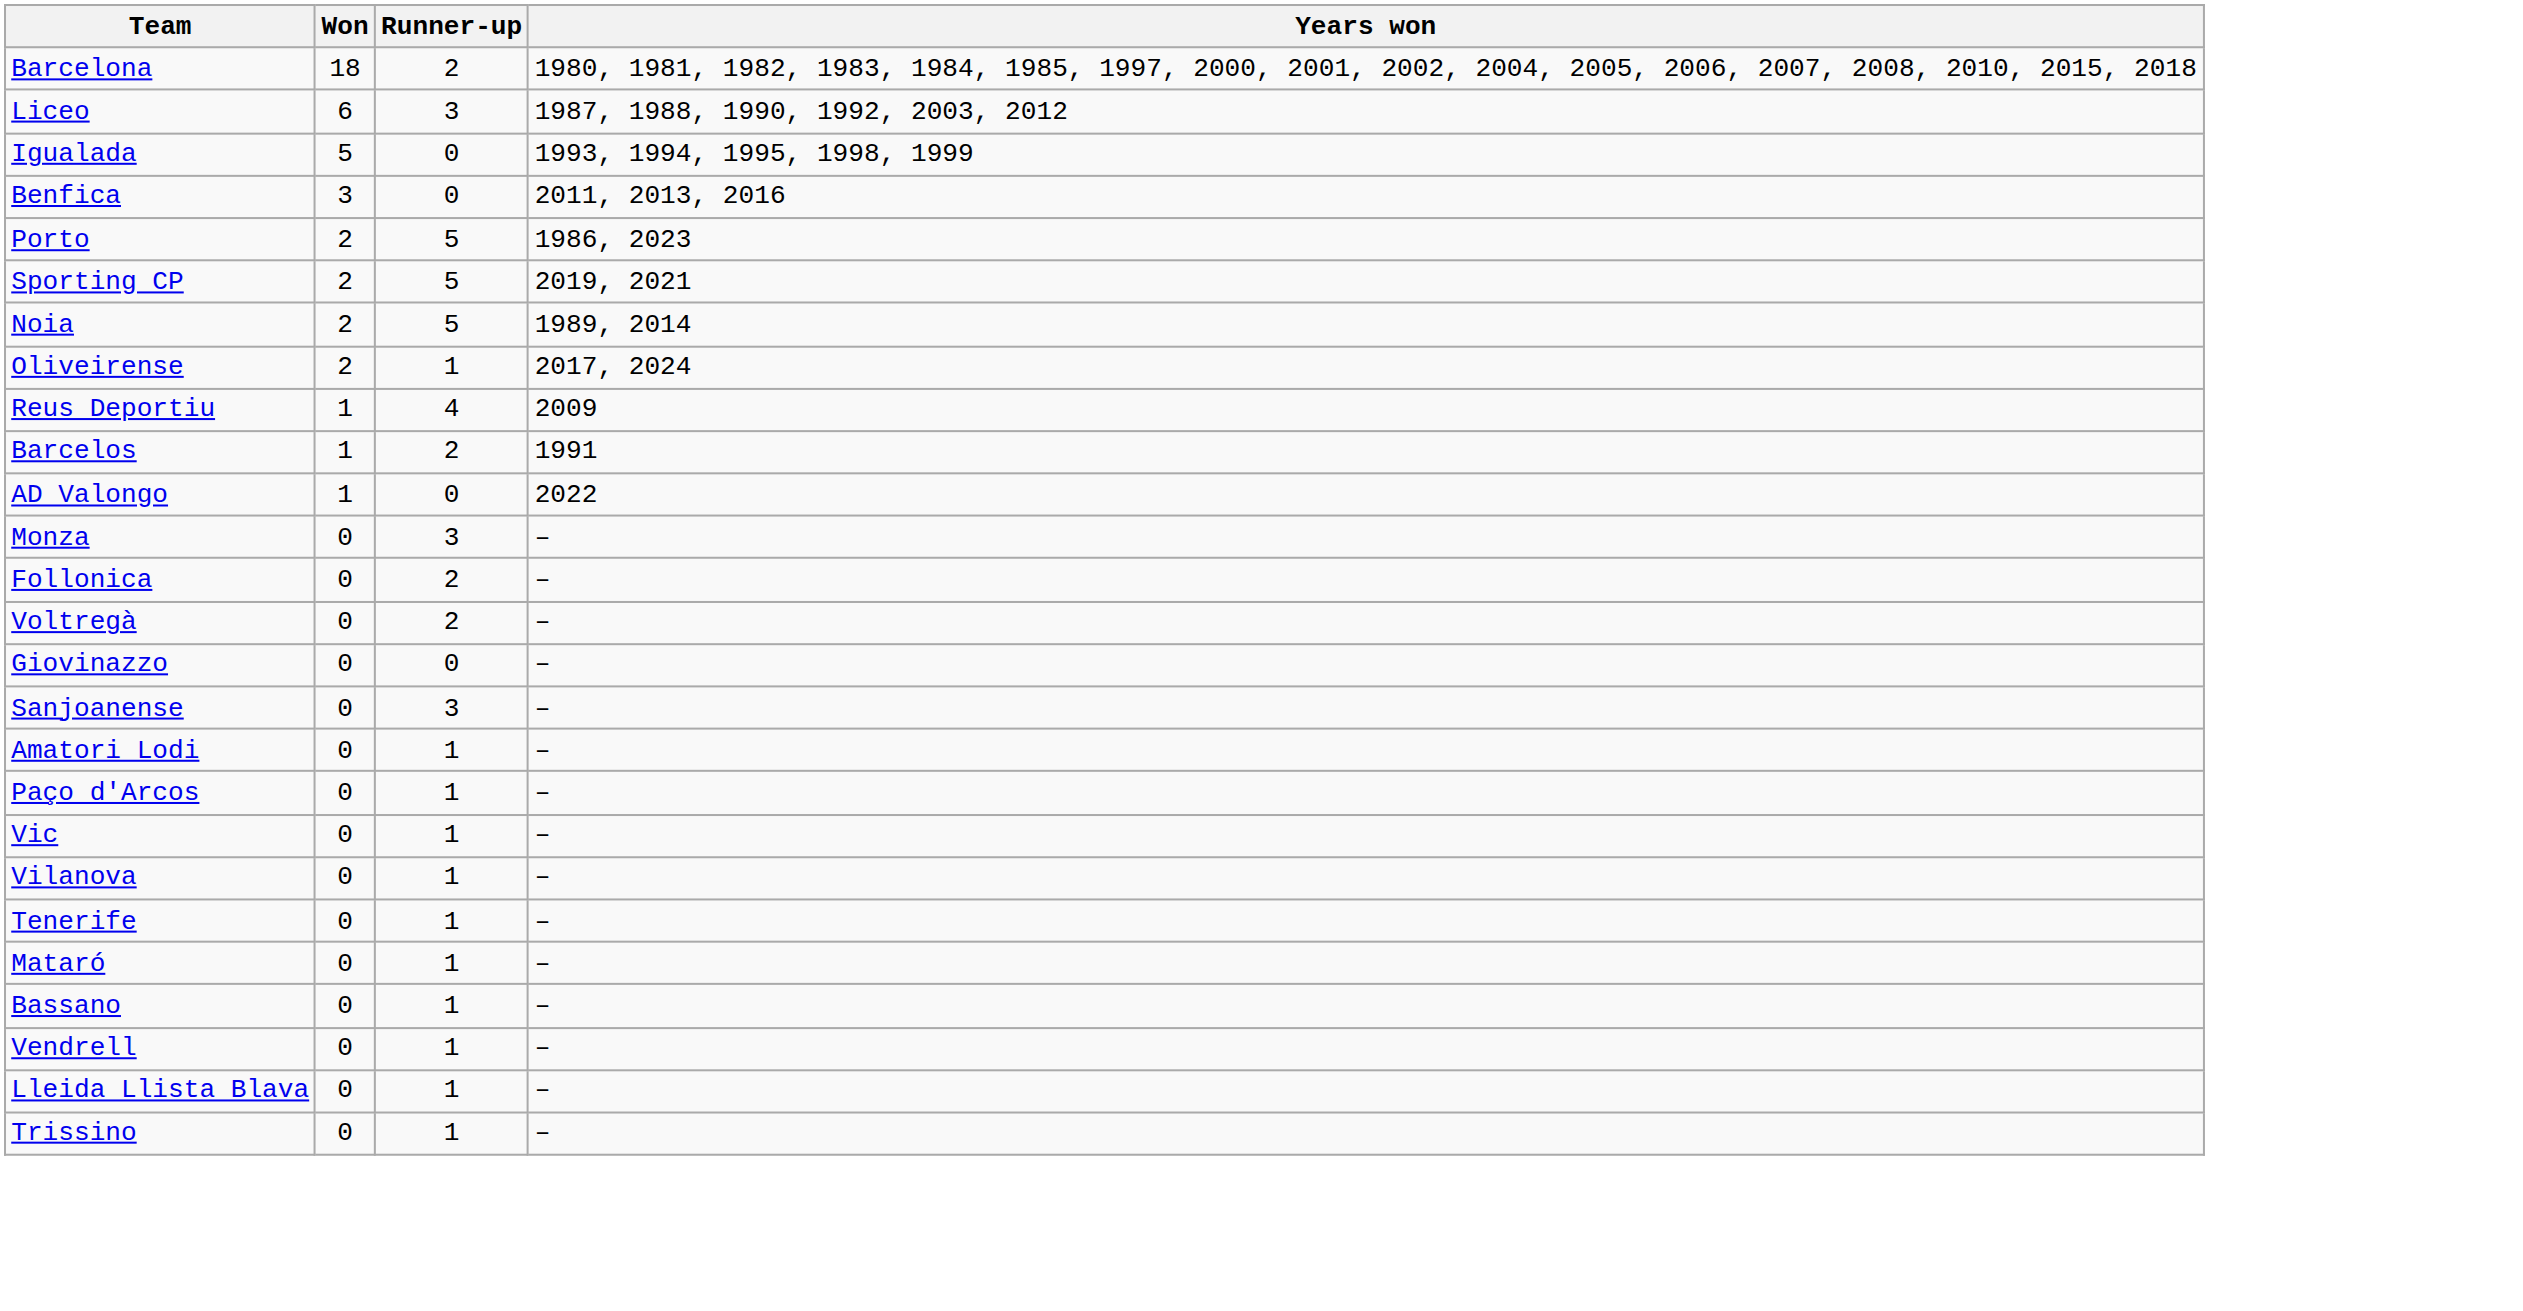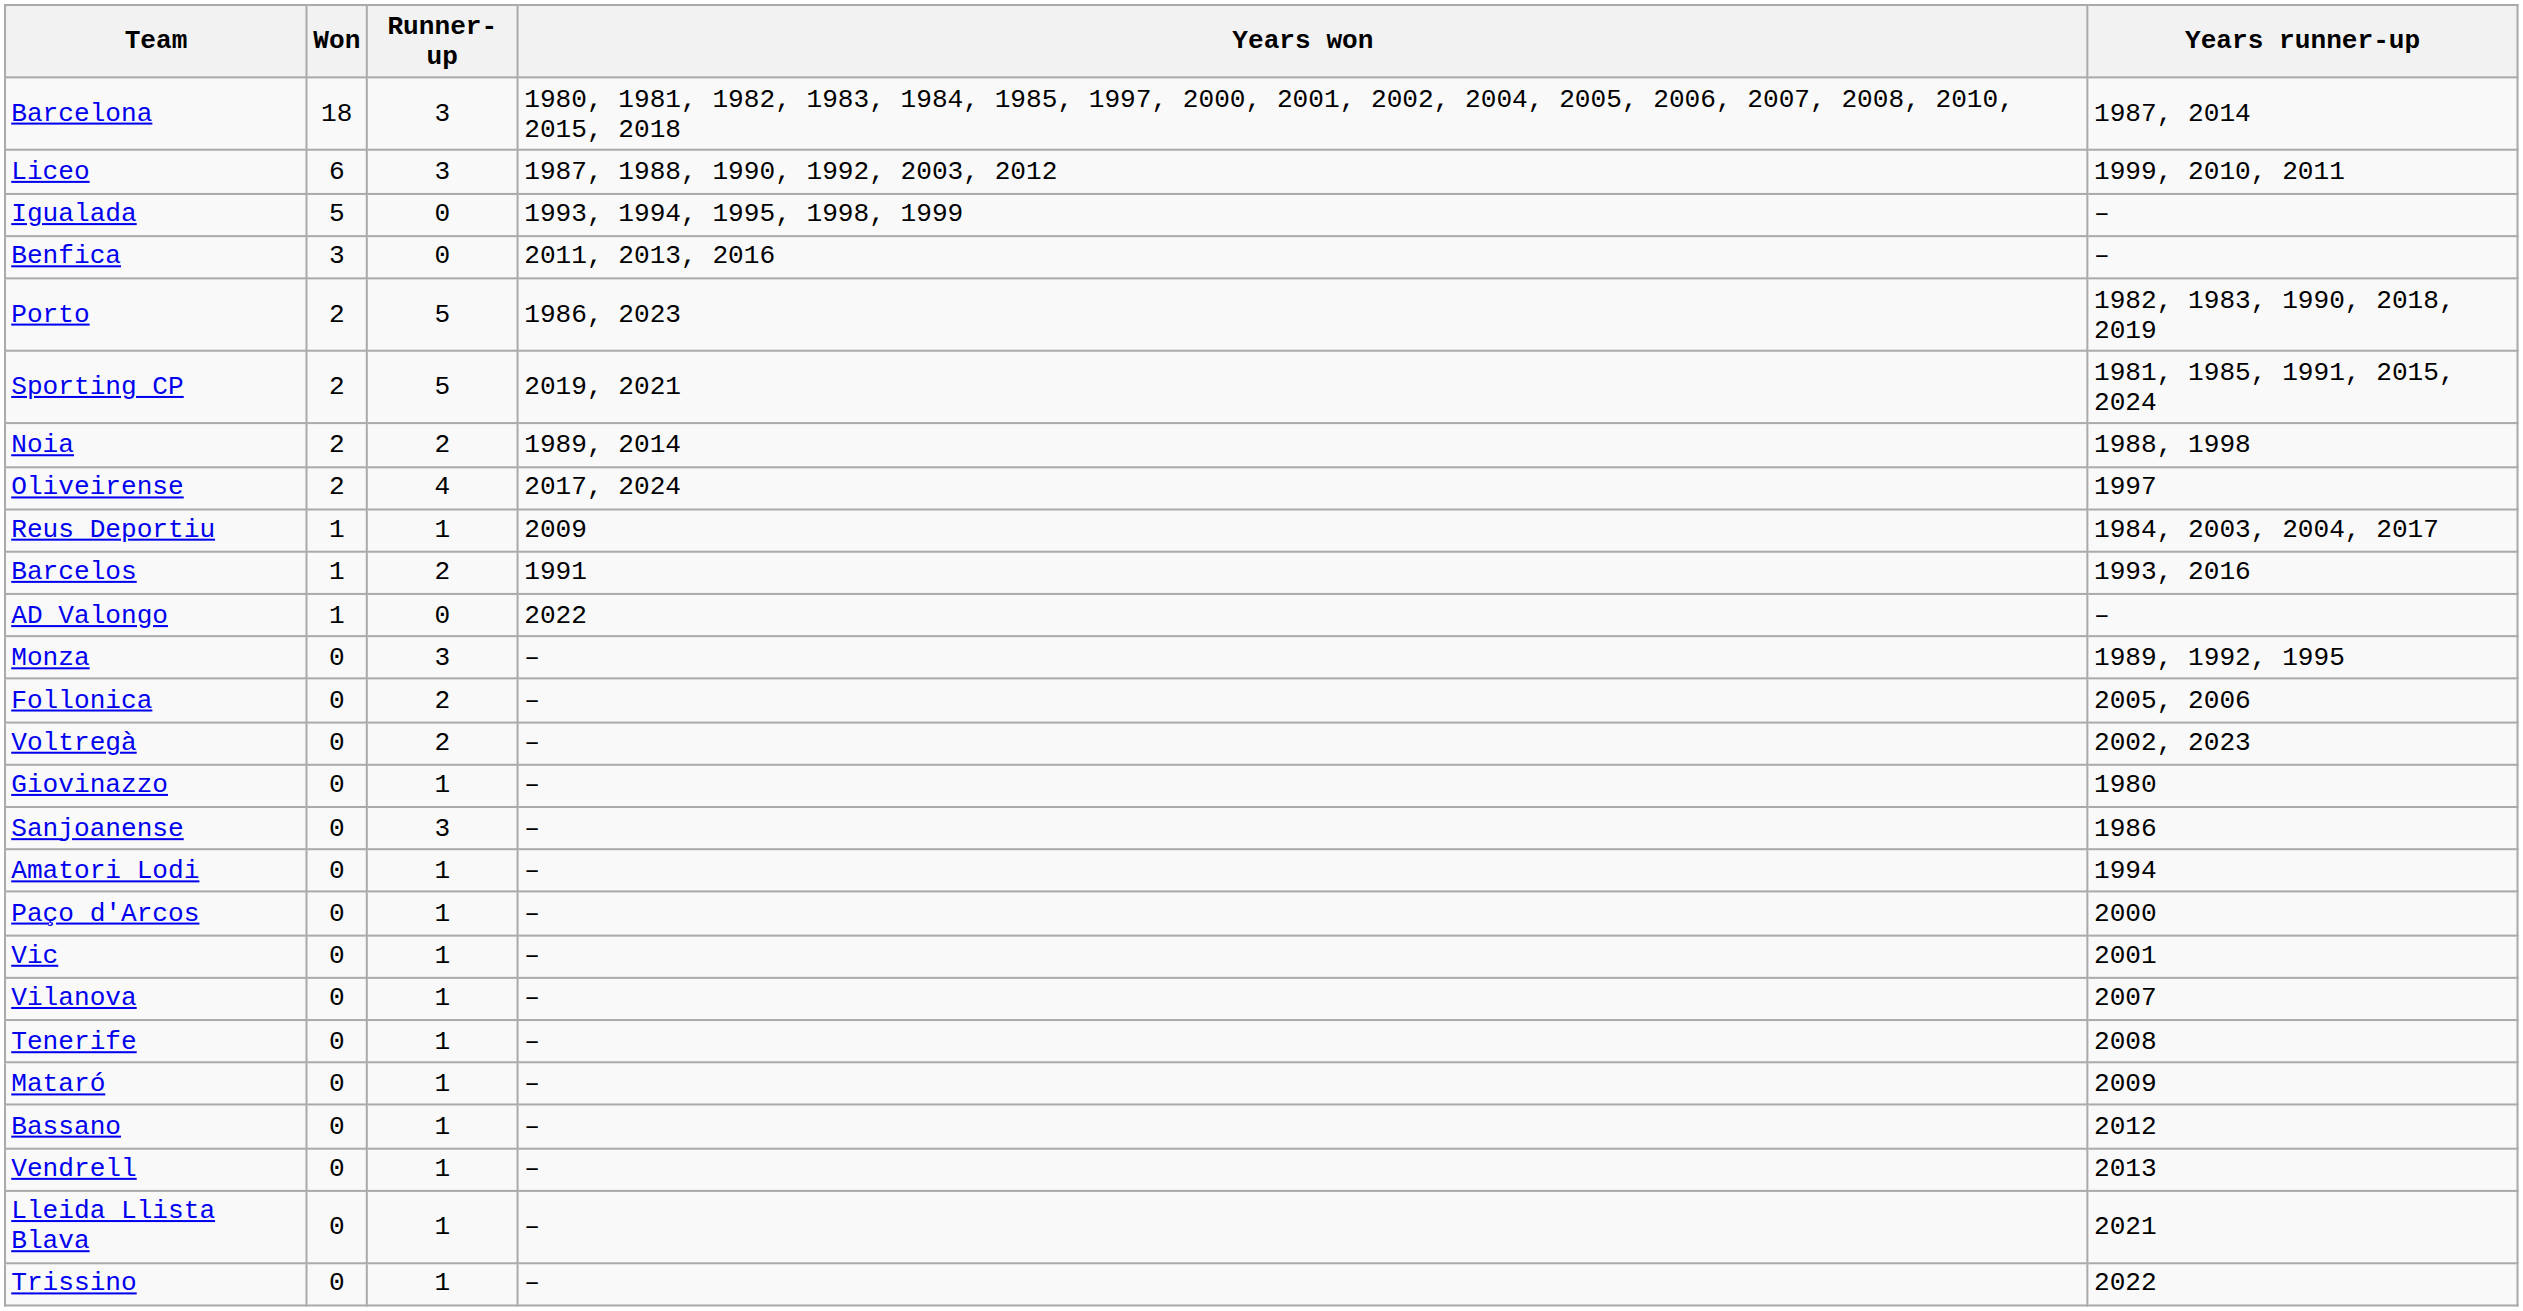+ column: Years runner-up | 1987, 2014 | 1999, 2010, 2011 | – | – | 1982, 1983, 1990, 2018, 2019 | 1981, 1985, 1991, 2015, 2024 | 1988, 1998 | 1997 | 1984, 2003, 2004, 2017 | 1993, 2016 | – | 1989, 1992, 1995 | 2005, 2006 | 2002, 2023 | 1980 | 1986 | 1994 | 2000 | 2001 | 2007 | 2008 | 2009 | 2012 | 2013 | 2021 | 2022
Barcelona | Runner-up: 2 -> 3
Noia | Runner-up: 5 -> 2
Oliveirense | Runner-up: 1 -> 4
Reus Deportiu | Runner-up: 4 -> 1
Giovinazzo | Runner-up: 0 -> 1
